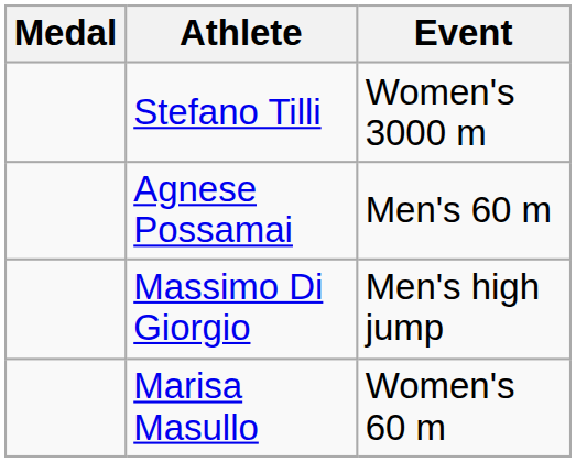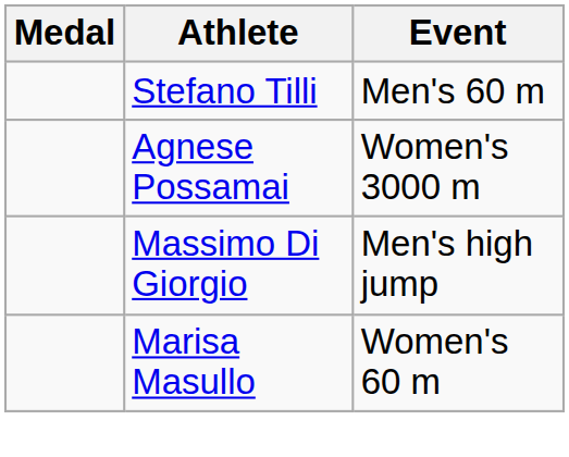Stefano Tilli | Event: Women's 3000 m -> Men's 60 m
Agnese Possamai | Event: Men's 60 m -> Women's 3000 m
